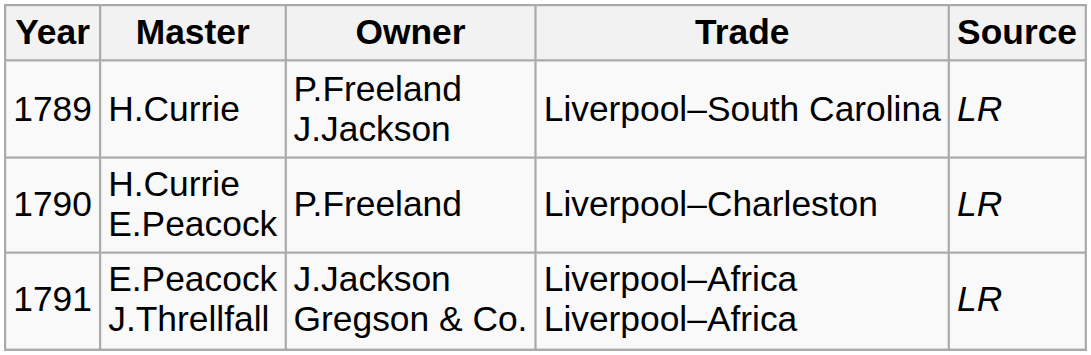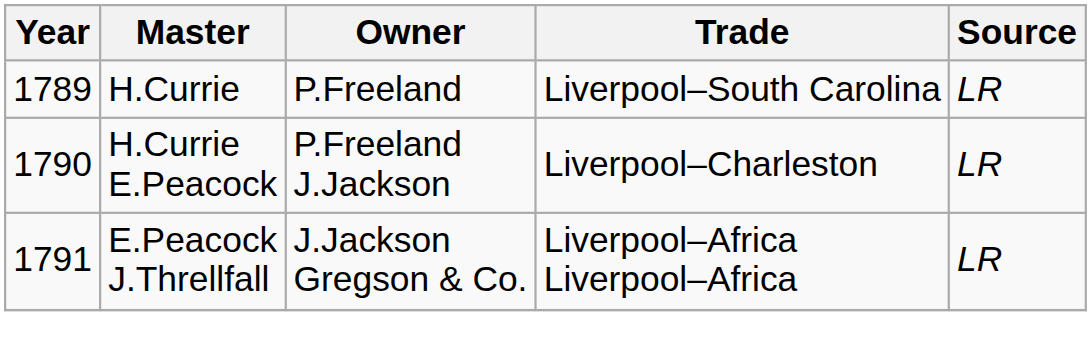H.Currie | Owner: P.Freeland J.Jackson -> P.Freeland
H.Currie E.Peacock | Owner: P.Freeland -> P.Freeland J.Jackson
